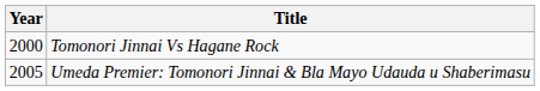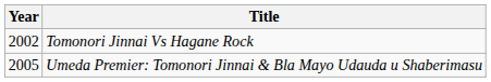Tomonori Jinnai Vs Hagane Rock | Year: 2000 -> 2002
